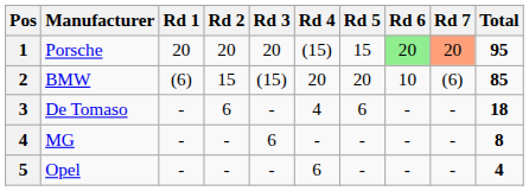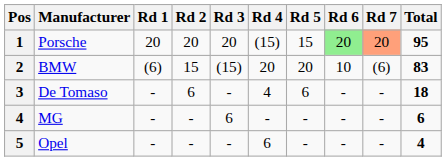BMW | Total: 85 -> 83
MG | Total: 8 -> 6
